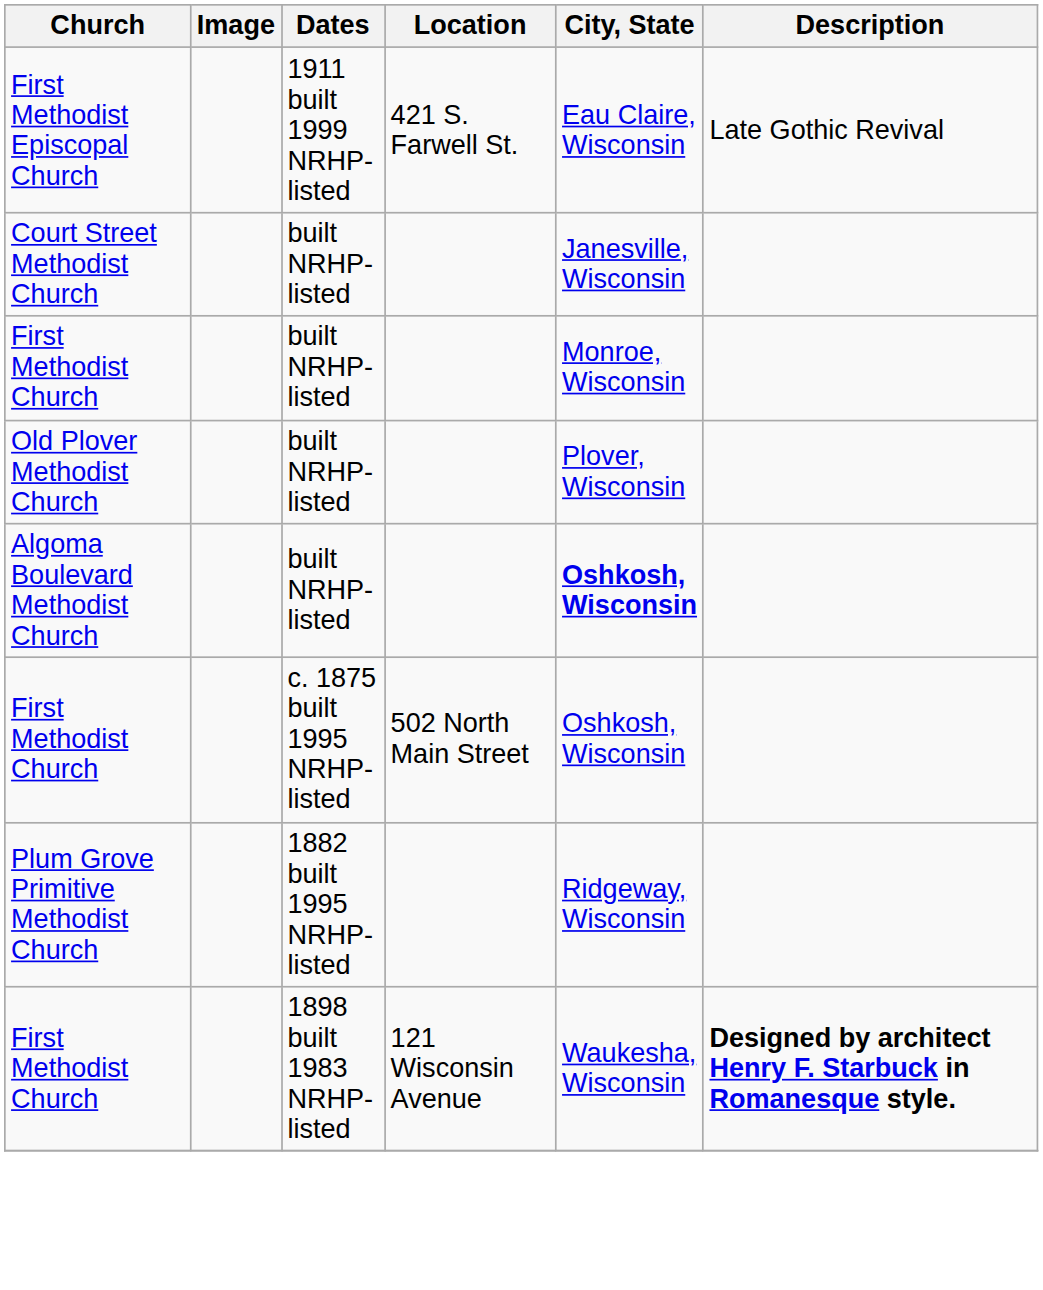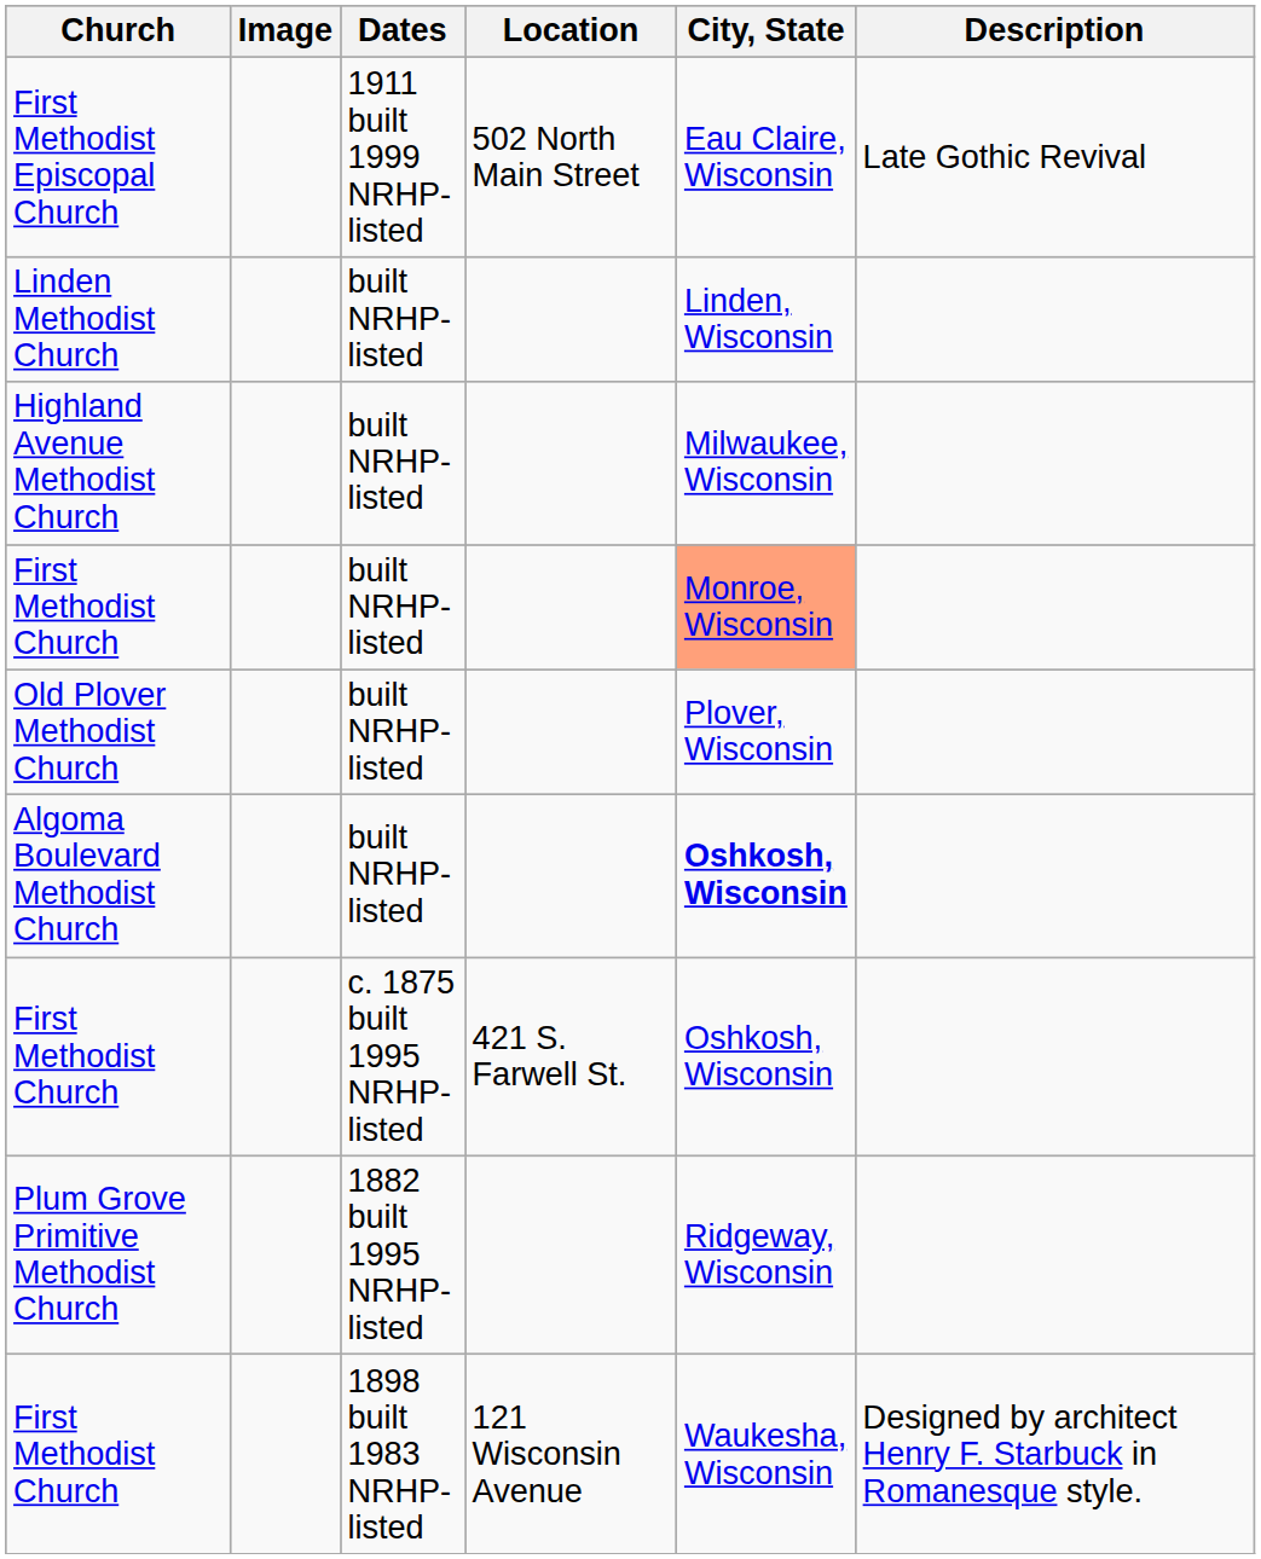First Methodist Episcopal Church | Location: 421 S. Farwell St. -> 502 North Main Street
- row: Court Street Methodist Church | built NRHP-listed | Janesville, Wisconsin
+ row: Linden Methodist Church | built NRHP-listed | Linden, Wisconsin
+ row: Highland Avenue Methodist Church | built NRHP-listed | Milwaukee, Wisconsin
First Methodist Church / built NRHP-listed | City, State: no background -> lightsalmon background
First Methodist Church / c. 1875 built 1995 NRHP-listed | Location: 502 North Main Street -> 421 S. Farwell St.
First Methodist Church / 1898 built 1983 NRHP-listed | Description: bold -> normal
